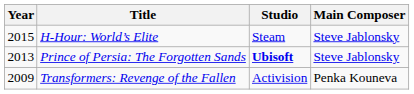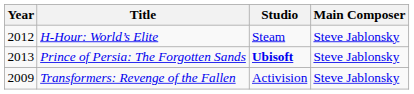H-Hour: World’s Elite | Year: 2015 -> 2012
Transformers: Revenge of the Fallen | Main Composer: Penka Kouneva -> Steve Jablonsky
